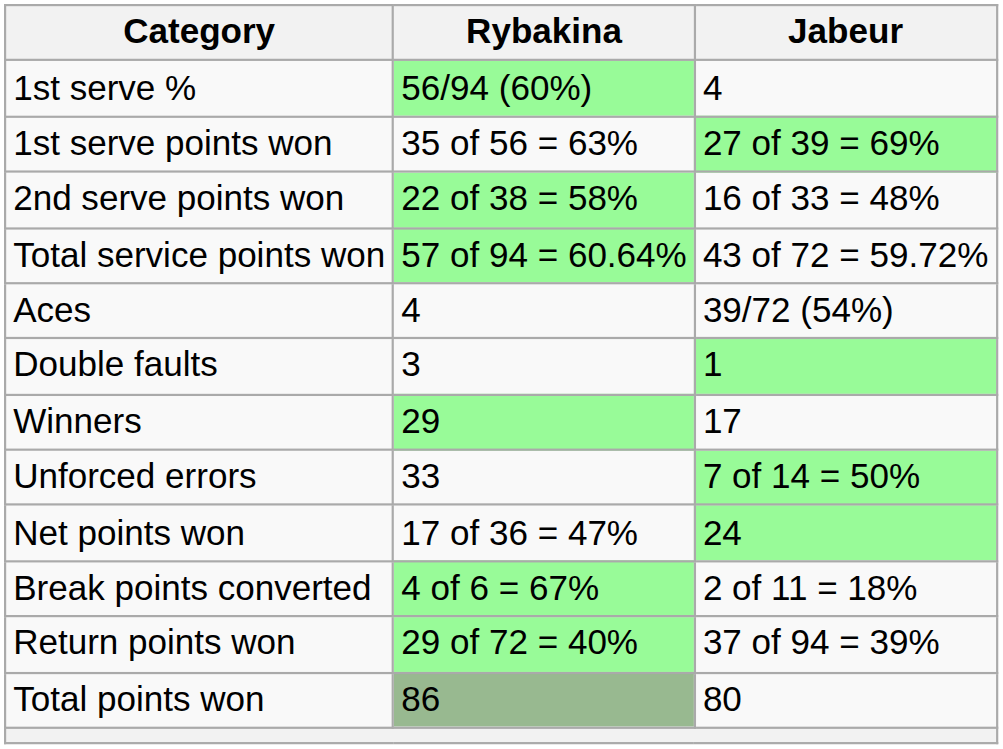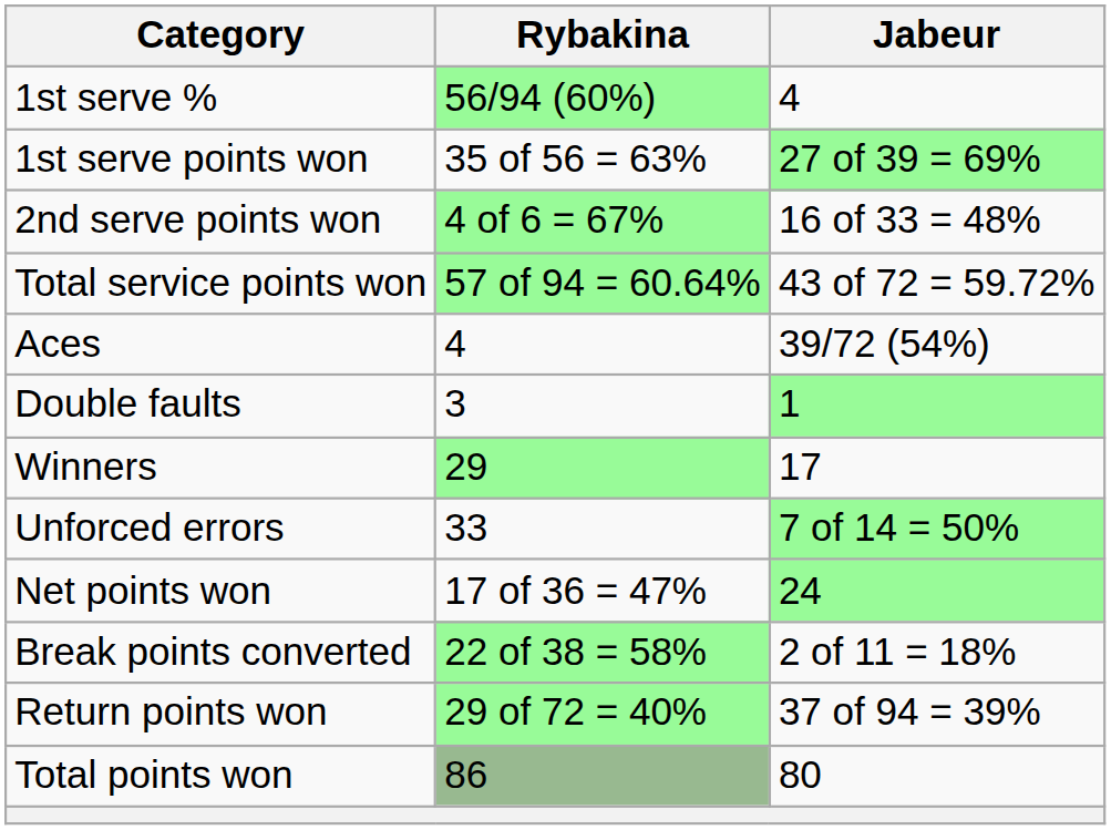2nd serve points won | Rybakina: 22 of 38 = 58% -> 4 of 6 = 67%
Break points converted | Rybakina: 4 of 6 = 67% -> 22 of 38 = 58%
